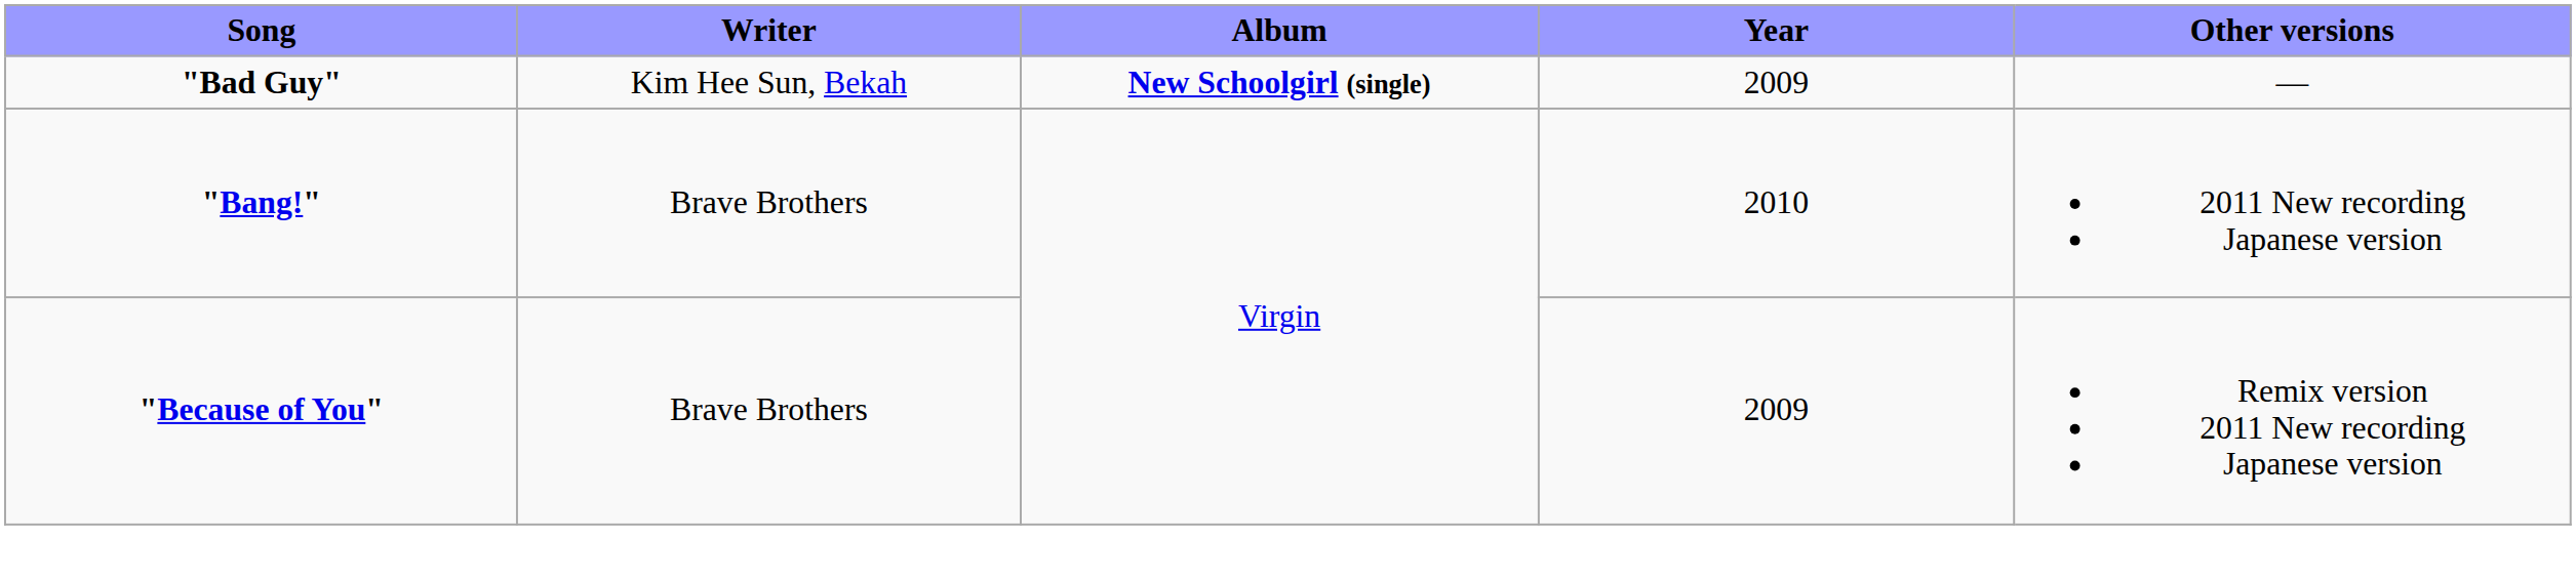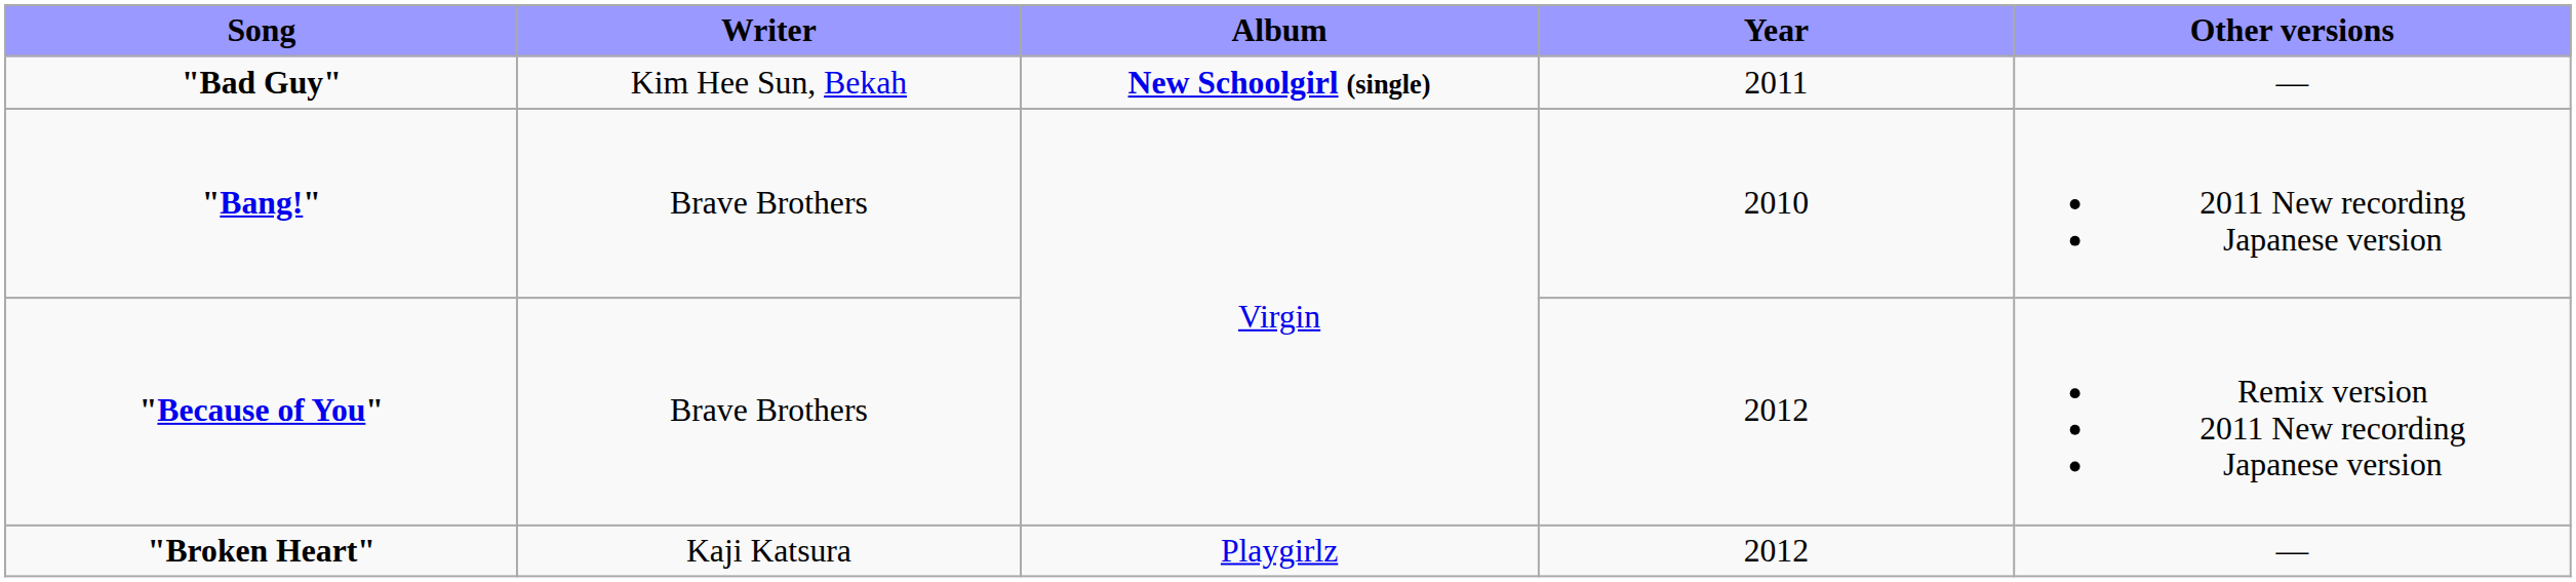"Bad Guy" | Year: 2009 -> 2011
"Because of You" | Year: 2009 -> 2012
+ row: "Broken Heart" | Kaji Katsura | Playgirlz | 2012 | —
